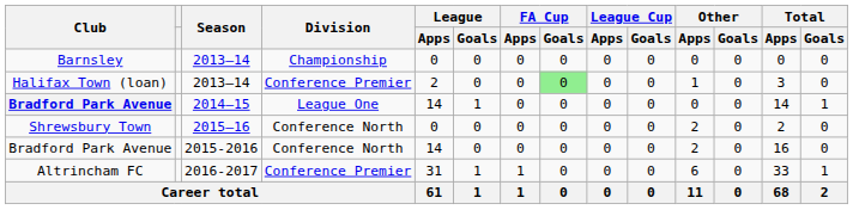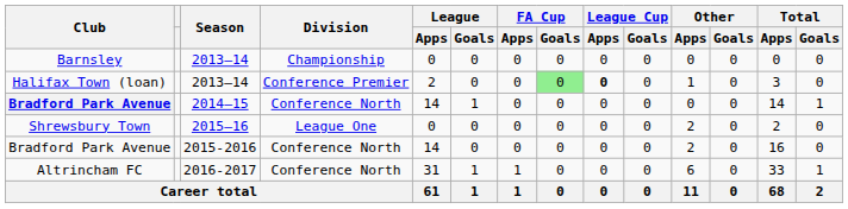Halifax Town (loan) | League Cup / Apps: normal -> bold
Bradford Park Avenue / 2014–15 | Division: League One -> Conference North
Shrewsbury Town | Division: Conference North -> League One
Altrincham FC | Division: Conference Premier -> Conference North
